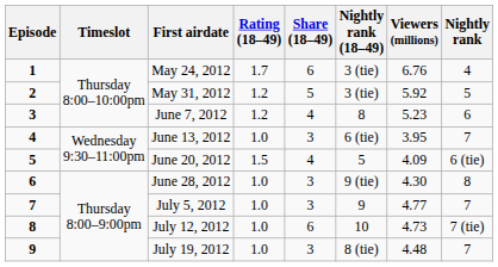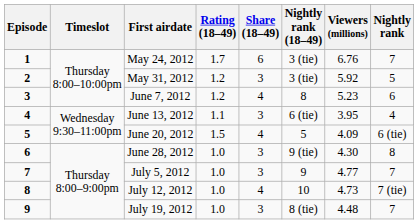May 24, 2012 | Nightly rank: 4 -> 7
May 31, 2012 | Share (18–49): 5 -> 3
June 13, 2012 | Rating (18–49): 1.0 -> 1.1
June 13, 2012 | Nightly rank: 7 -> 4
July 12, 2012 | Share (18–49): 6 -> 4
